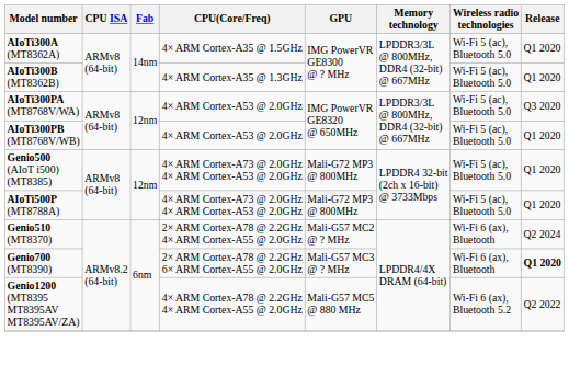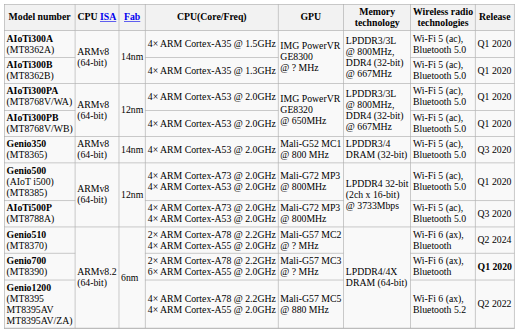AIoTi300PA (MT8768V/WA) | Release: Q3 2020 -> Q1 2020
+ row: Genio350 (MT8365) | ARMv8 (64-bit) | 14nm | 4× ARM Cortex-A53 @ 2.0GHz | Mali-G52 MC1 @ 800 MHz | LPDDR3/4 DRAM (32-bit) | Wi-Fi 5 (ac), Bluetooth 5.0 | Q3 2020
AIoTi500P (MT8788A) | Release: Q1 2020 -> Q3 2020
